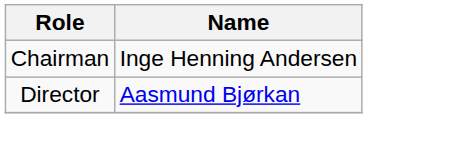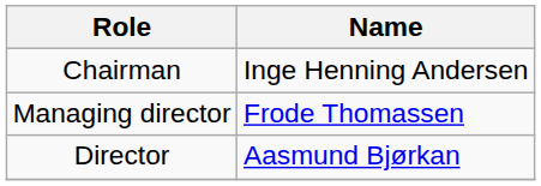+ row: Managing director | Frode Thomassen
